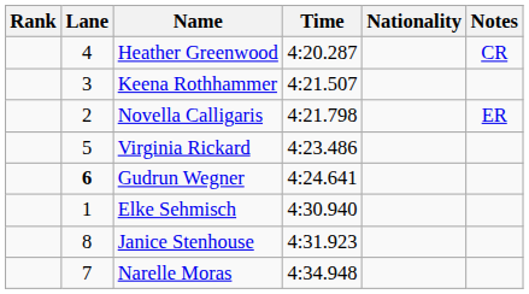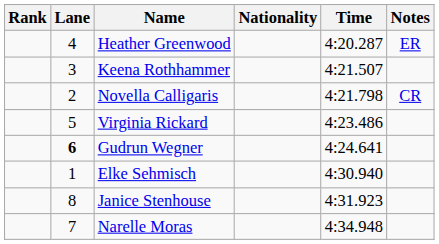columns swapped: Nationality <-> Time
Heather Greenwood | Notes: CR -> ER
Novella Calligaris | Notes: ER -> CR
